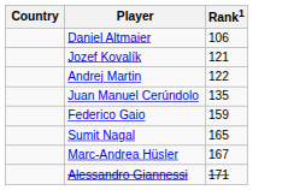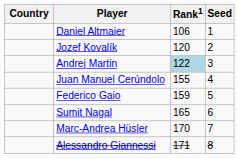+ column: Seed | 1 | 2 | 3 | 4 | 5 | 6 | 7 | 8
Jozef Kovalík | Rank1: 121 -> 120
Andrej Martin | Rank1: no background -> lightblue background
Juan Manuel Cerúndolo | Rank1: 135 -> 155
Marc-Andrea Hüsler | Rank1: 167 -> 170
